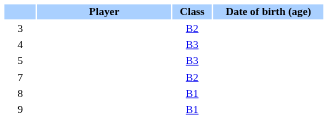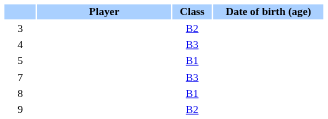5 | Class: B3 -> B1
7 | Class: B2 -> B3
9 | Class: B1 -> B2
